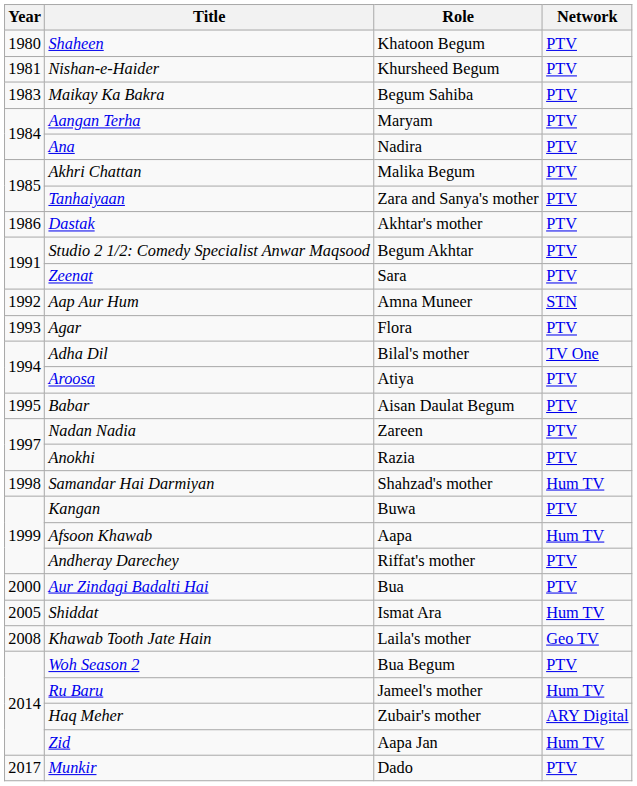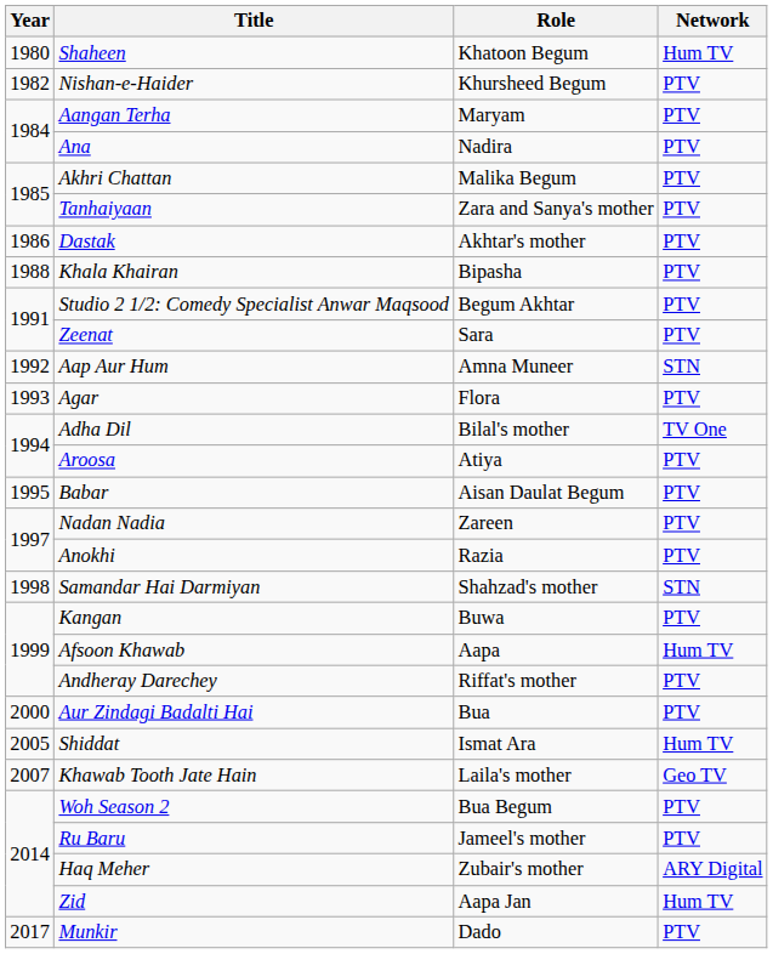Shaheen | Network: PTV -> Hum TV
Nishan-e-Haider | Year: 1981 -> 1982
- row: 1983 | Maikay Ka Bakra | Begum Sahiba | PTV
+ row: 1988 | Khala Khairan | Bipasha | PTV
Samandar Hai Darmiyan | Network: Hum TV -> STN
Khawab Tooth Jate Hain | Year: 2008 -> 2007
Ru Baru | Network: Hum TV -> PTV
